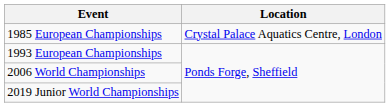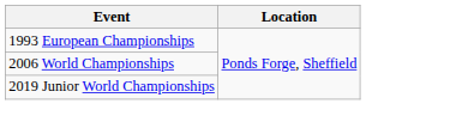- row: 1985 European Championships | Crystal Palace Aquatics Centre, London
